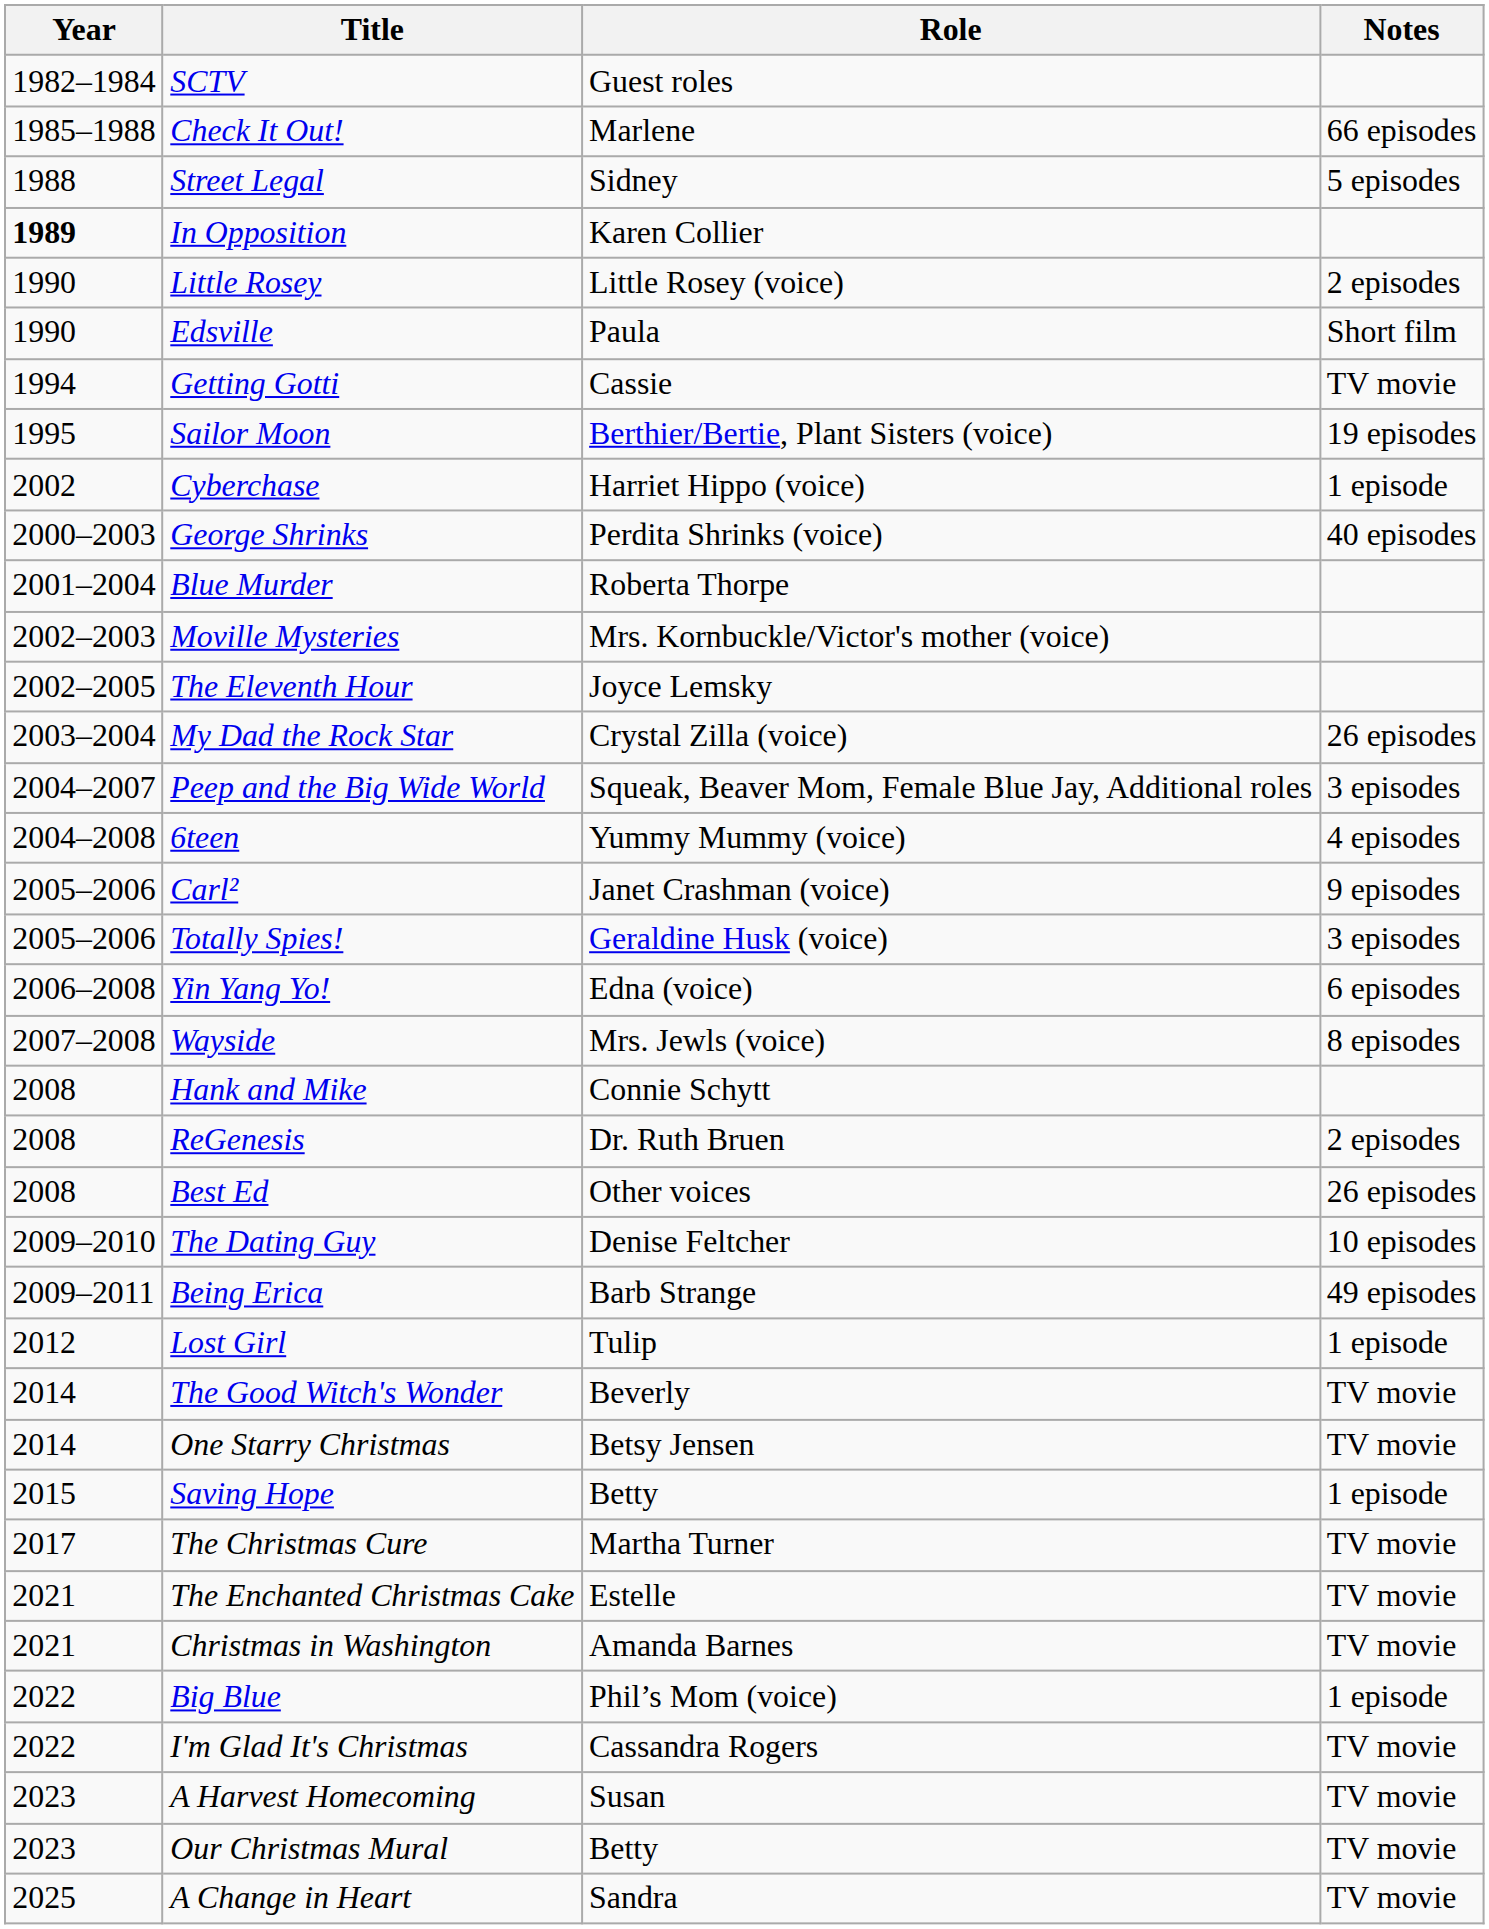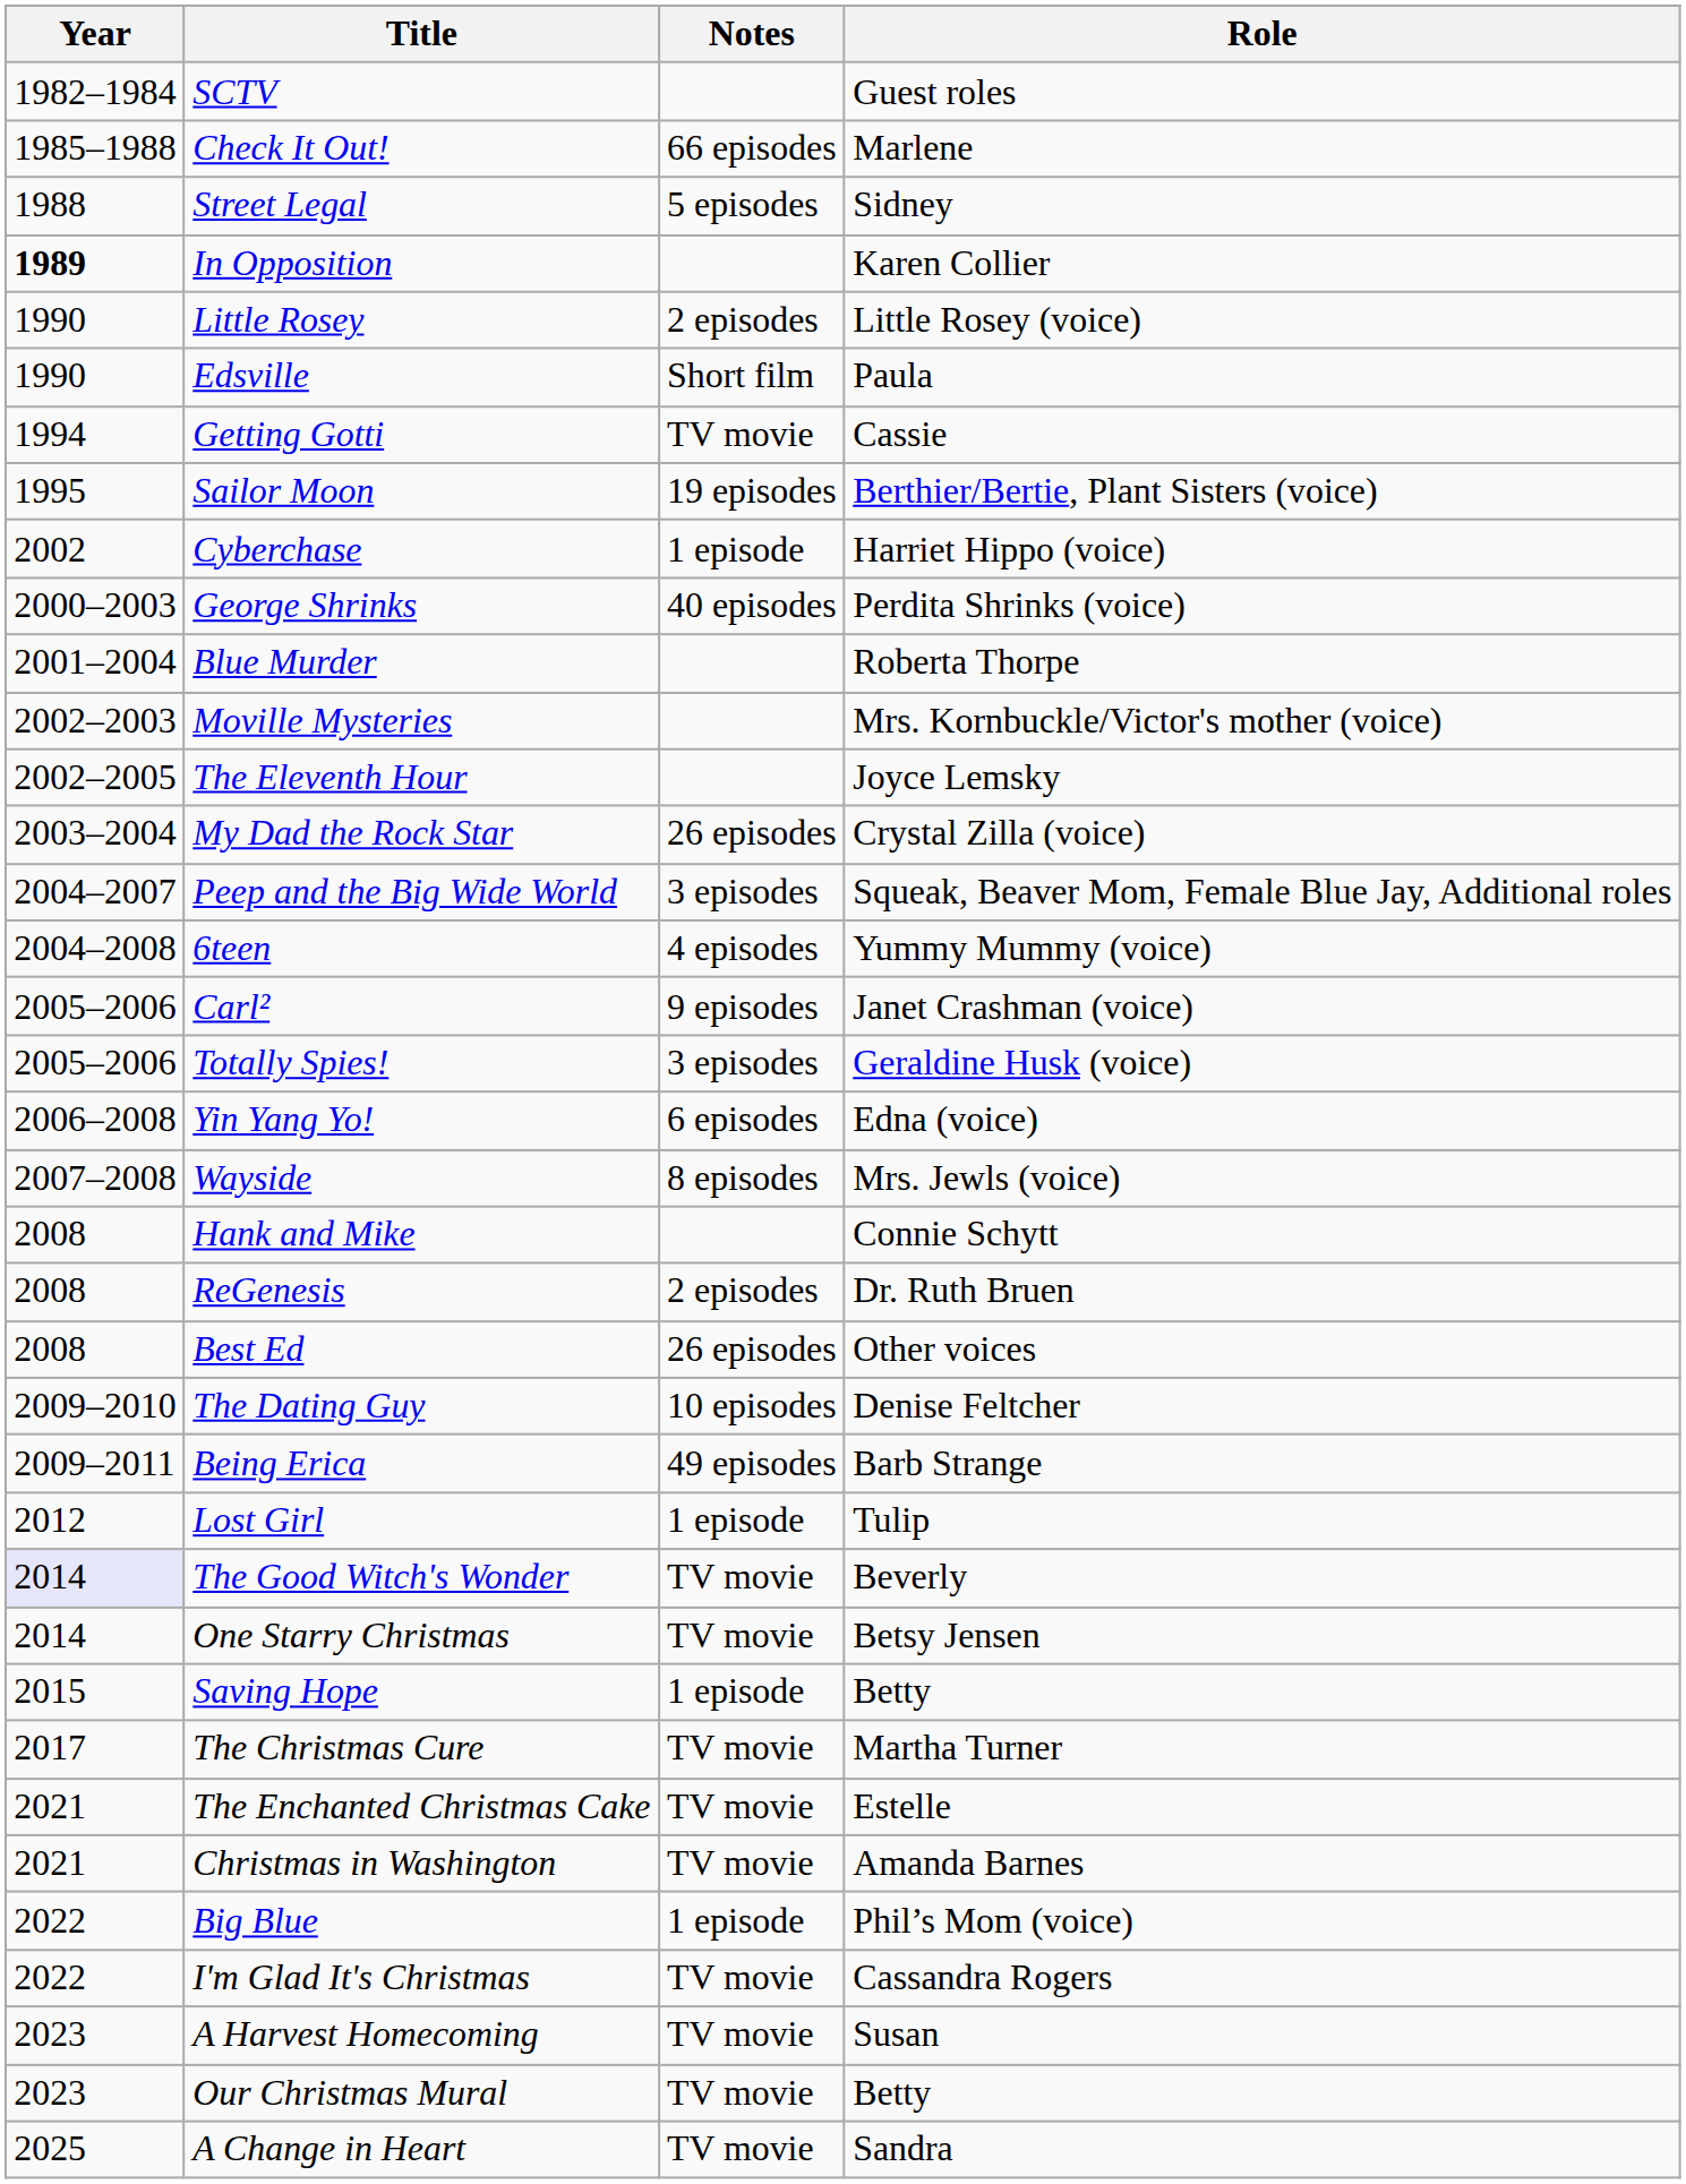columns swapped: Role <-> Notes
The Good Witch's Wonder | Year: no background -> lavender background
